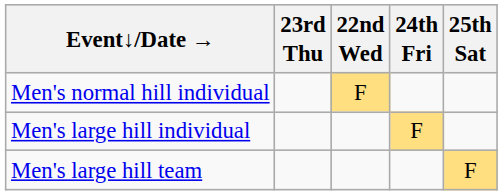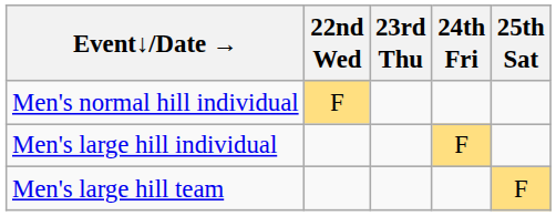columns swapped: 22nd Wed <-> 23rd Thu
